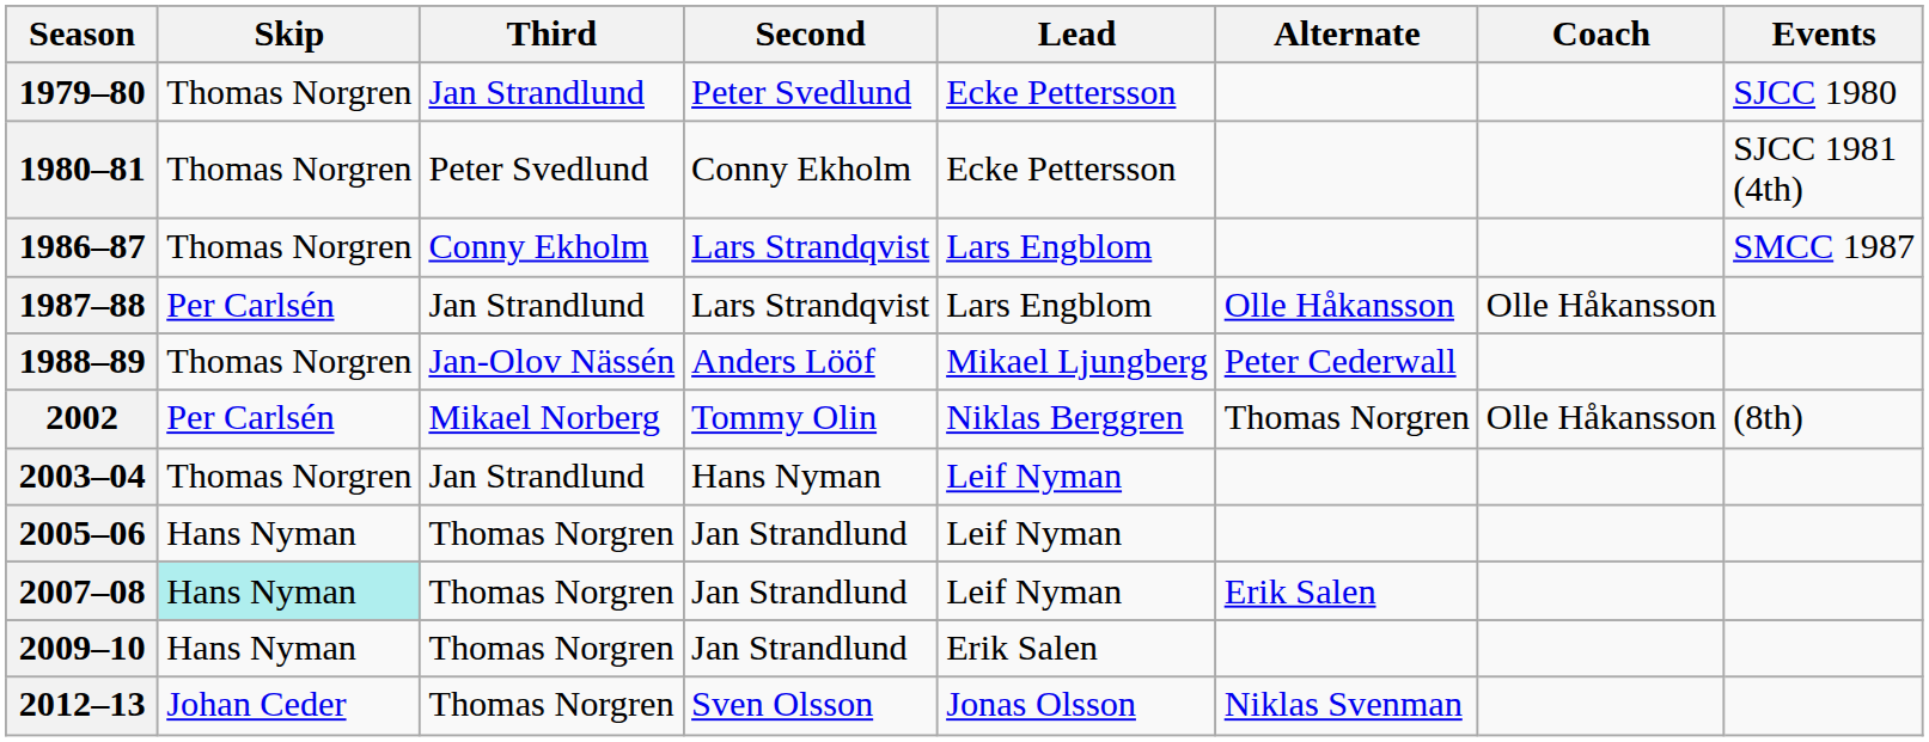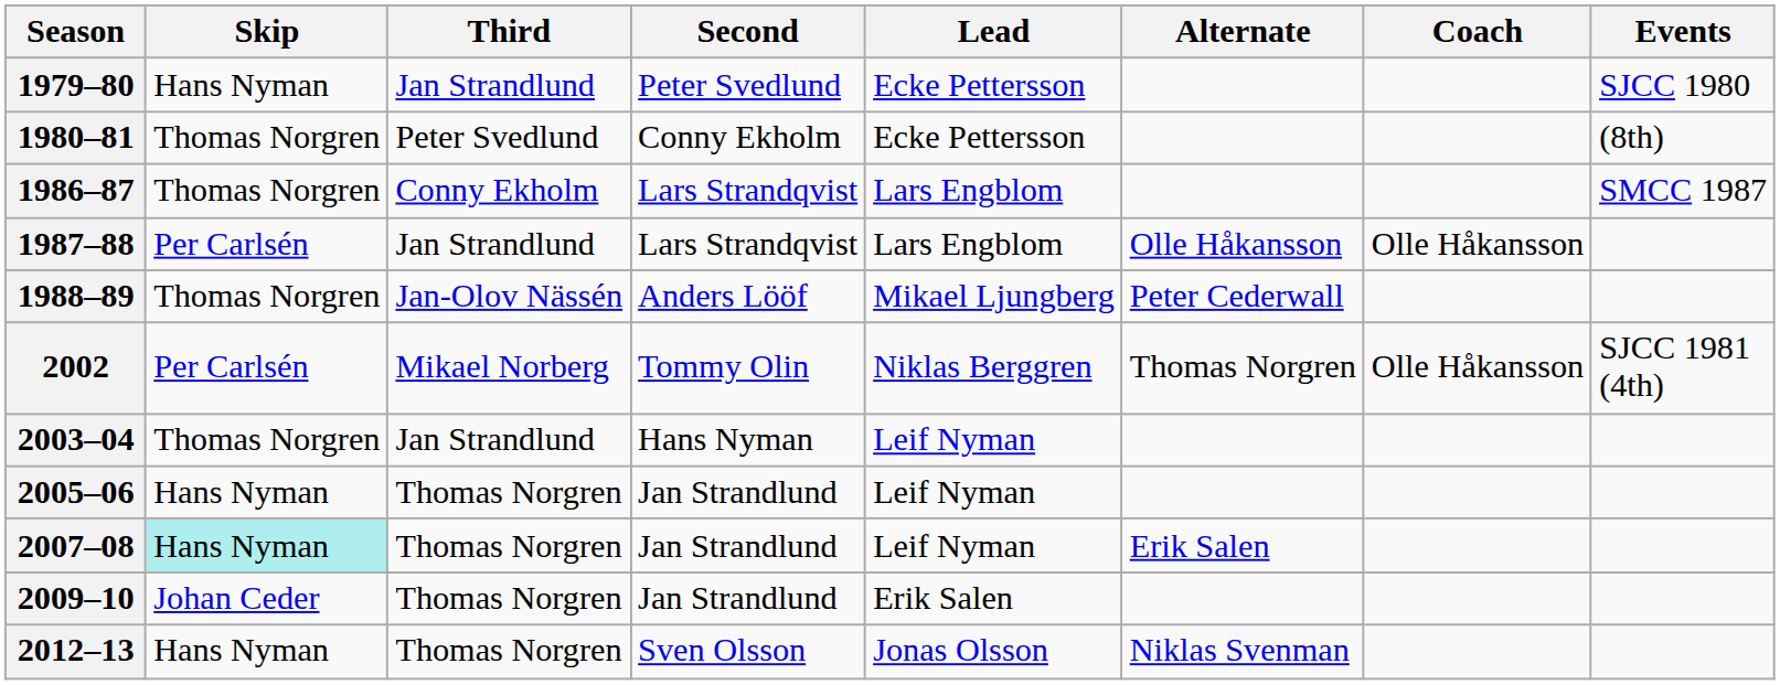1979–80 | Skip: Thomas Norgren -> Hans Nyman
1980–81 | Events: SJCC 1981 (4th) -> (8th)
2002 | Events: (8th) -> SJCC 1981 (4th)
2009–10 | Skip: Hans Nyman -> Johan Ceder
2012–13 | Skip: Johan Ceder -> Hans Nyman
